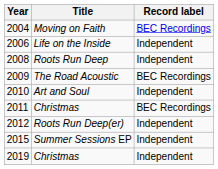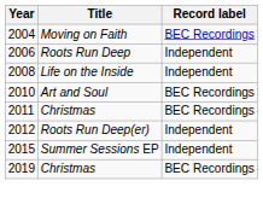2006 | Title: Life on the Inside -> Roots Run Deep
2008 | Title: Roots Run Deep -> Life on the Inside
- row: 2009 | The Road Acoustic | BEC Recordings
2010 | Record label: Independent -> BEC Recordings
2019 | Record label: Independent -> BEC Recordings
